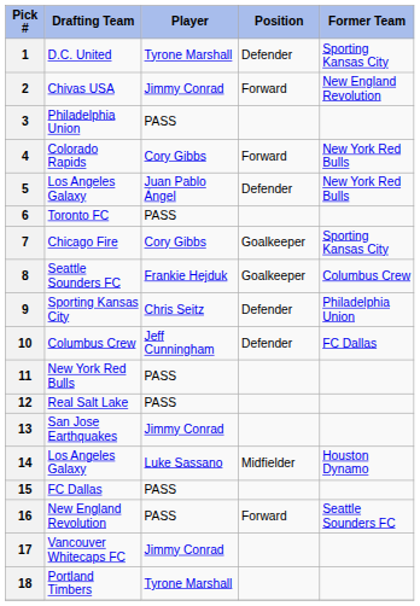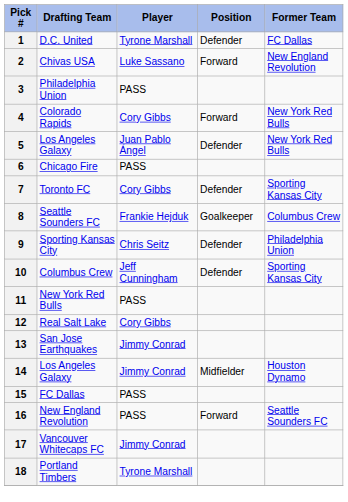1 | Former Team: Sporting Kansas City -> FC Dallas
2 | Player: Jimmy Conrad -> Luke Sassano
6 | Drafting Team: Toronto FC -> Chicago Fire
7 | Drafting Team: Chicago Fire -> Toronto FC
7 | Position: Goalkeeper -> Defender
10 | Former Team: FC Dallas -> Sporting Kansas City
12 | Player: PASS -> Cory Gibbs
14 | Player: Luke Sassano -> Jimmy Conrad
